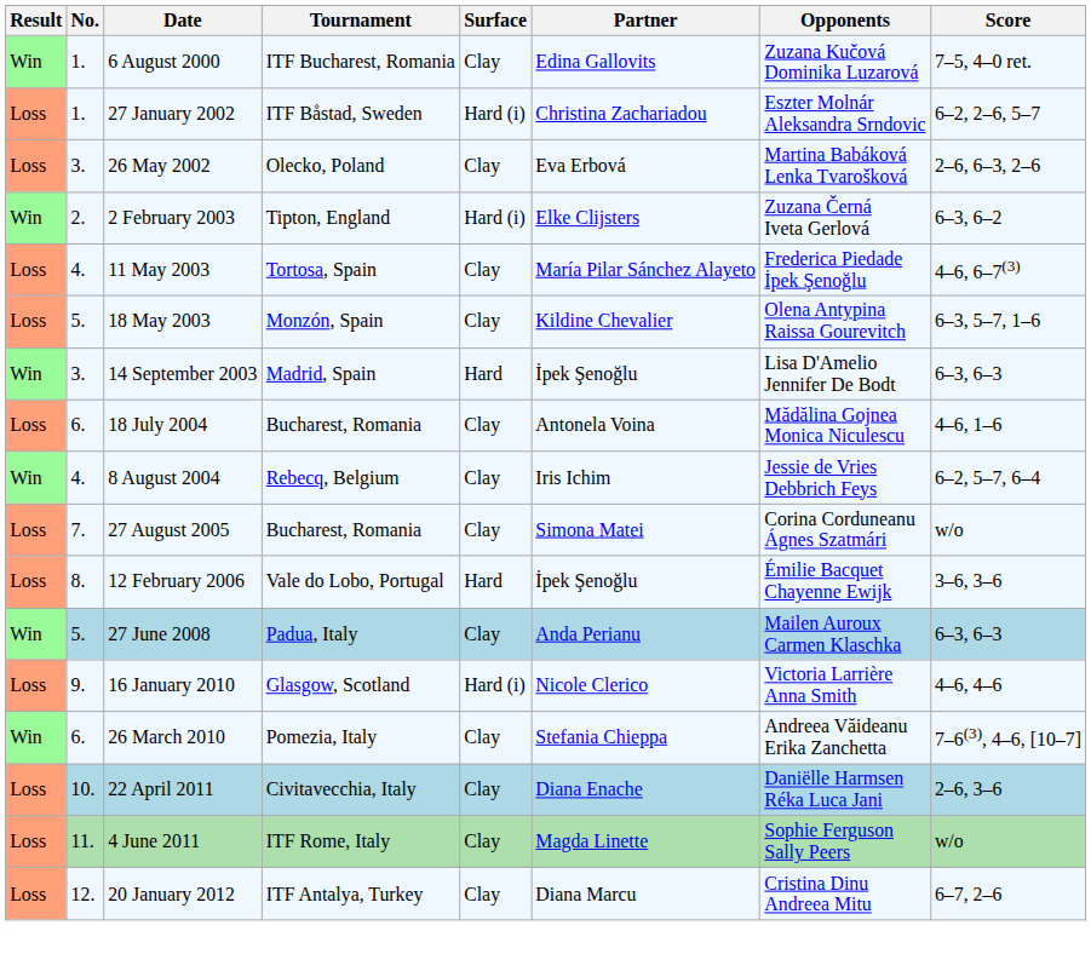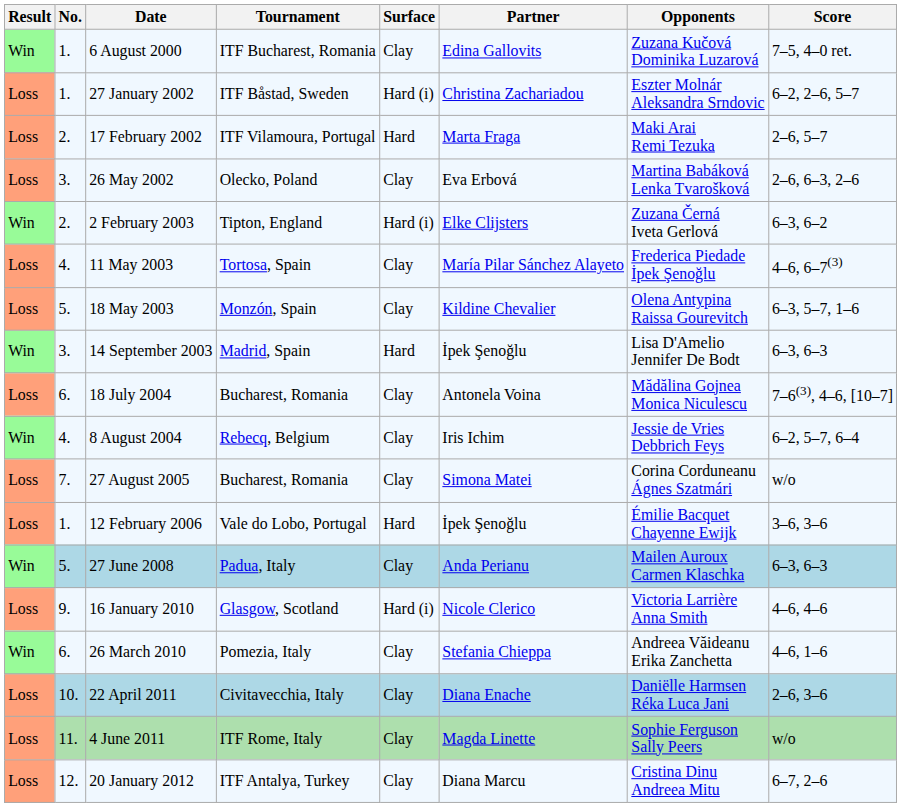+ row: Loss | 2. | 17 February 2002 | ITF Vilamoura, Portugal | Hard | Marta Fraga | Maki Arai Remi Tezuka | 2–6, 5–7
18 July 2004 | Score: 4–6, 1–6 -> 7–6(3), 4–6, [10–7]
12 February 2006 | No.: 8. -> 1.
26 March 2010 | Score: 7–6(3), 4–6, [10–7] -> 4–6, 1–6
